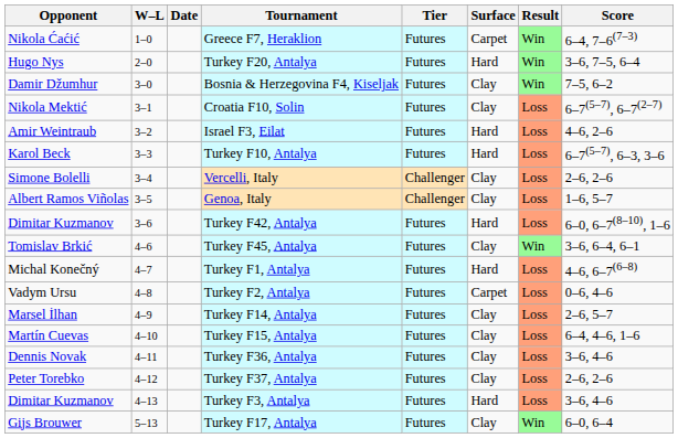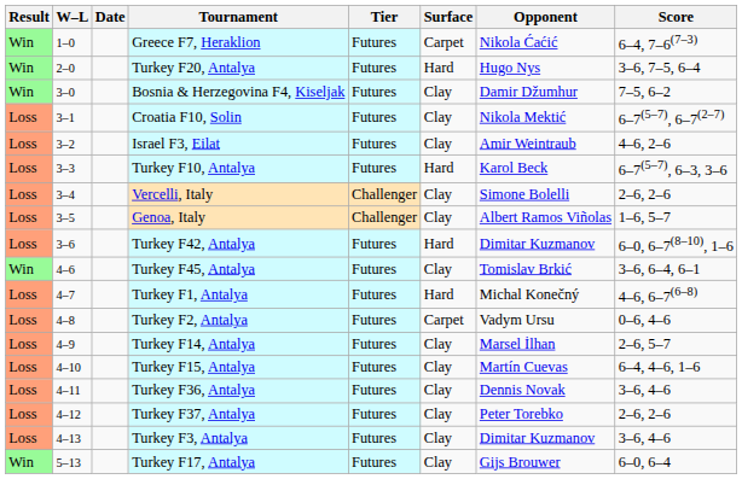columns swapped: Result <-> Opponent
Israel F3, Eilat | Surface: Hard -> Clay
Turkey F3, Antalya | Surface: Hard -> Clay
